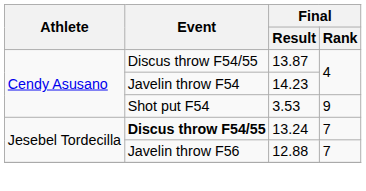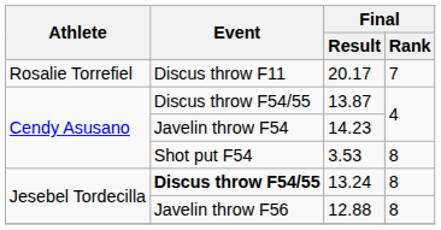+ row: Rosalie Torrefiel | Discus throw F11 | 20.17 | 7
3.53 | Final / Rank: 9 -> 8
13.24 | Final / Rank: 7 -> 8
12.88 | Final / Rank: 7 -> 8
